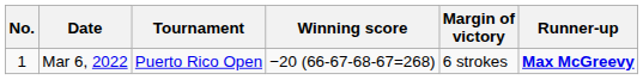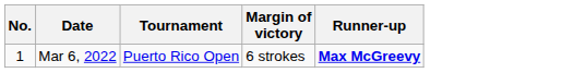- column: Winning score | −20 (66-67-68-67=268)
